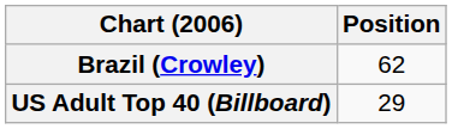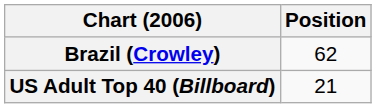US Adult Top 40 (Billboard) | Position: 29 -> 21
